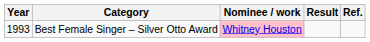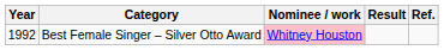Best Female Singer – Silver Otto Award | Year: 1993 -> 1992
